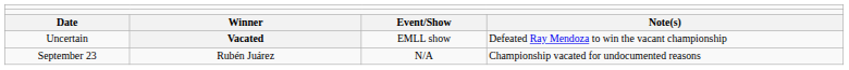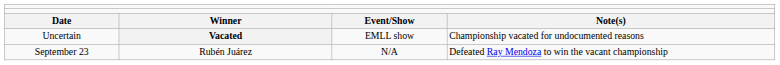Uncertain | column 4: Defeated Ray Mendoza to win the vacant championship -> Championship vacated for undocumented reasons
September 23 | column 4: Championship vacated for undocumented reasons -> Defeated Ray Mendoza to win the vacant championship
